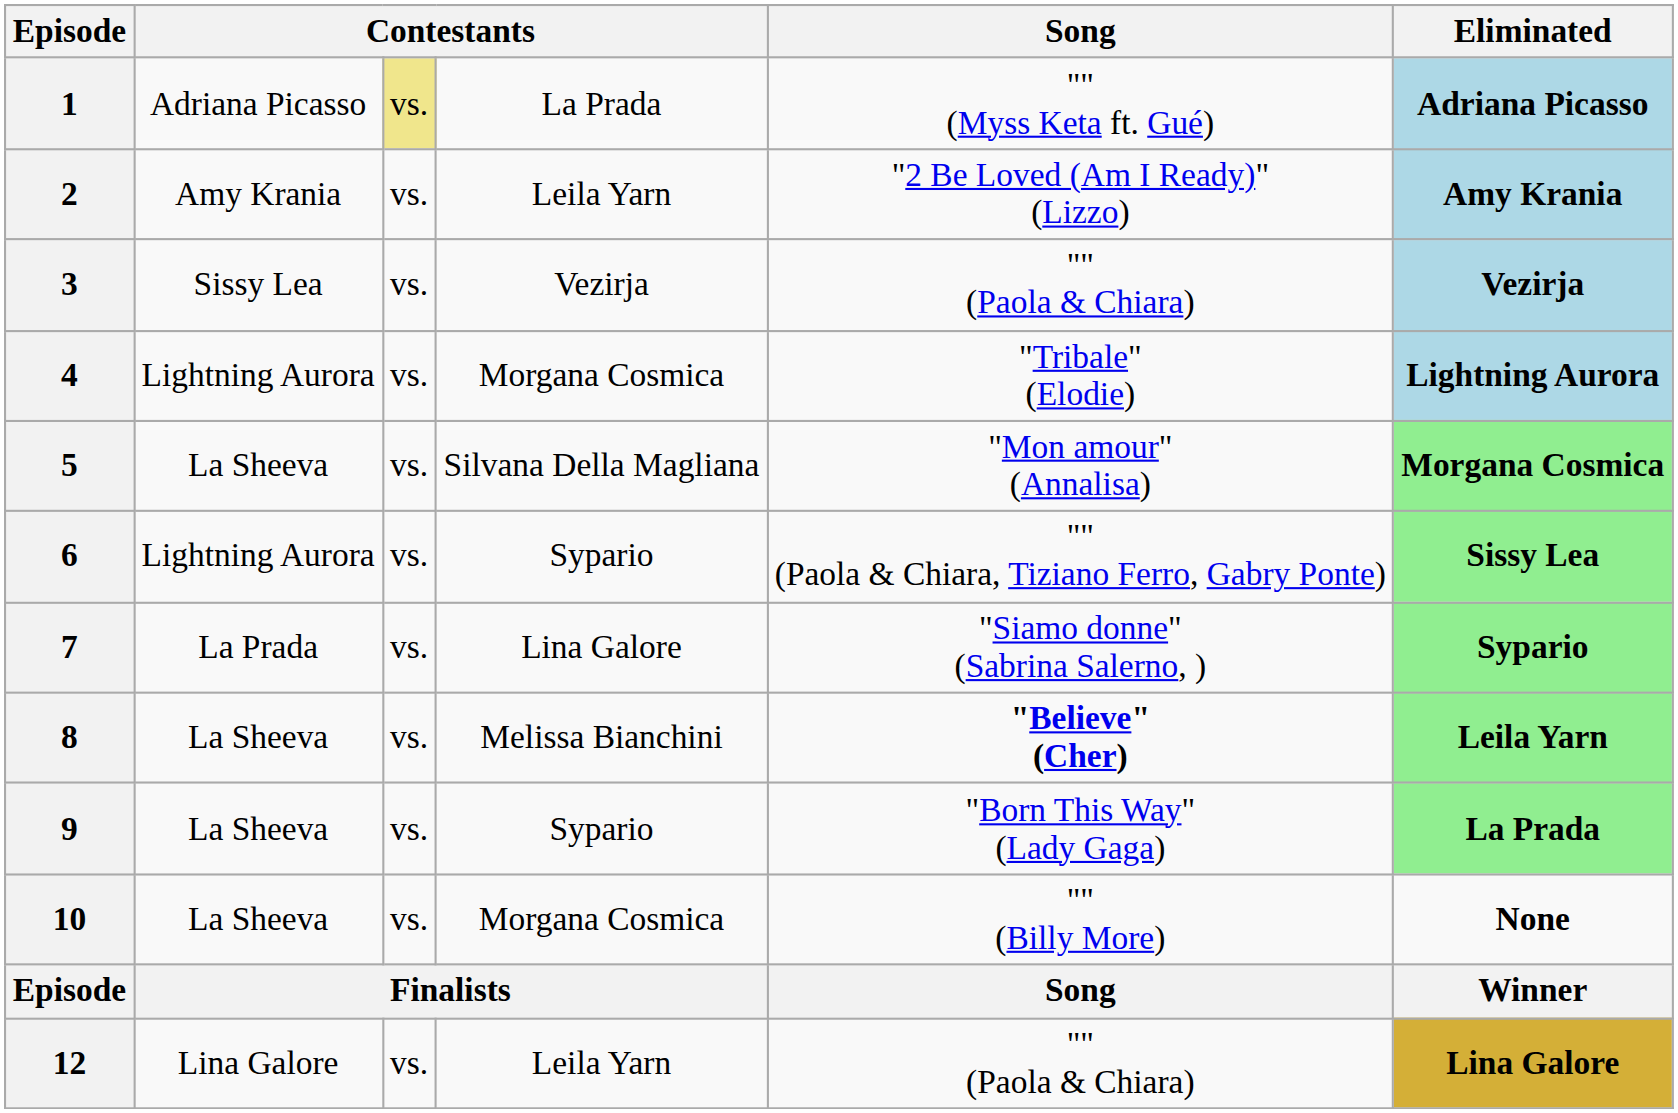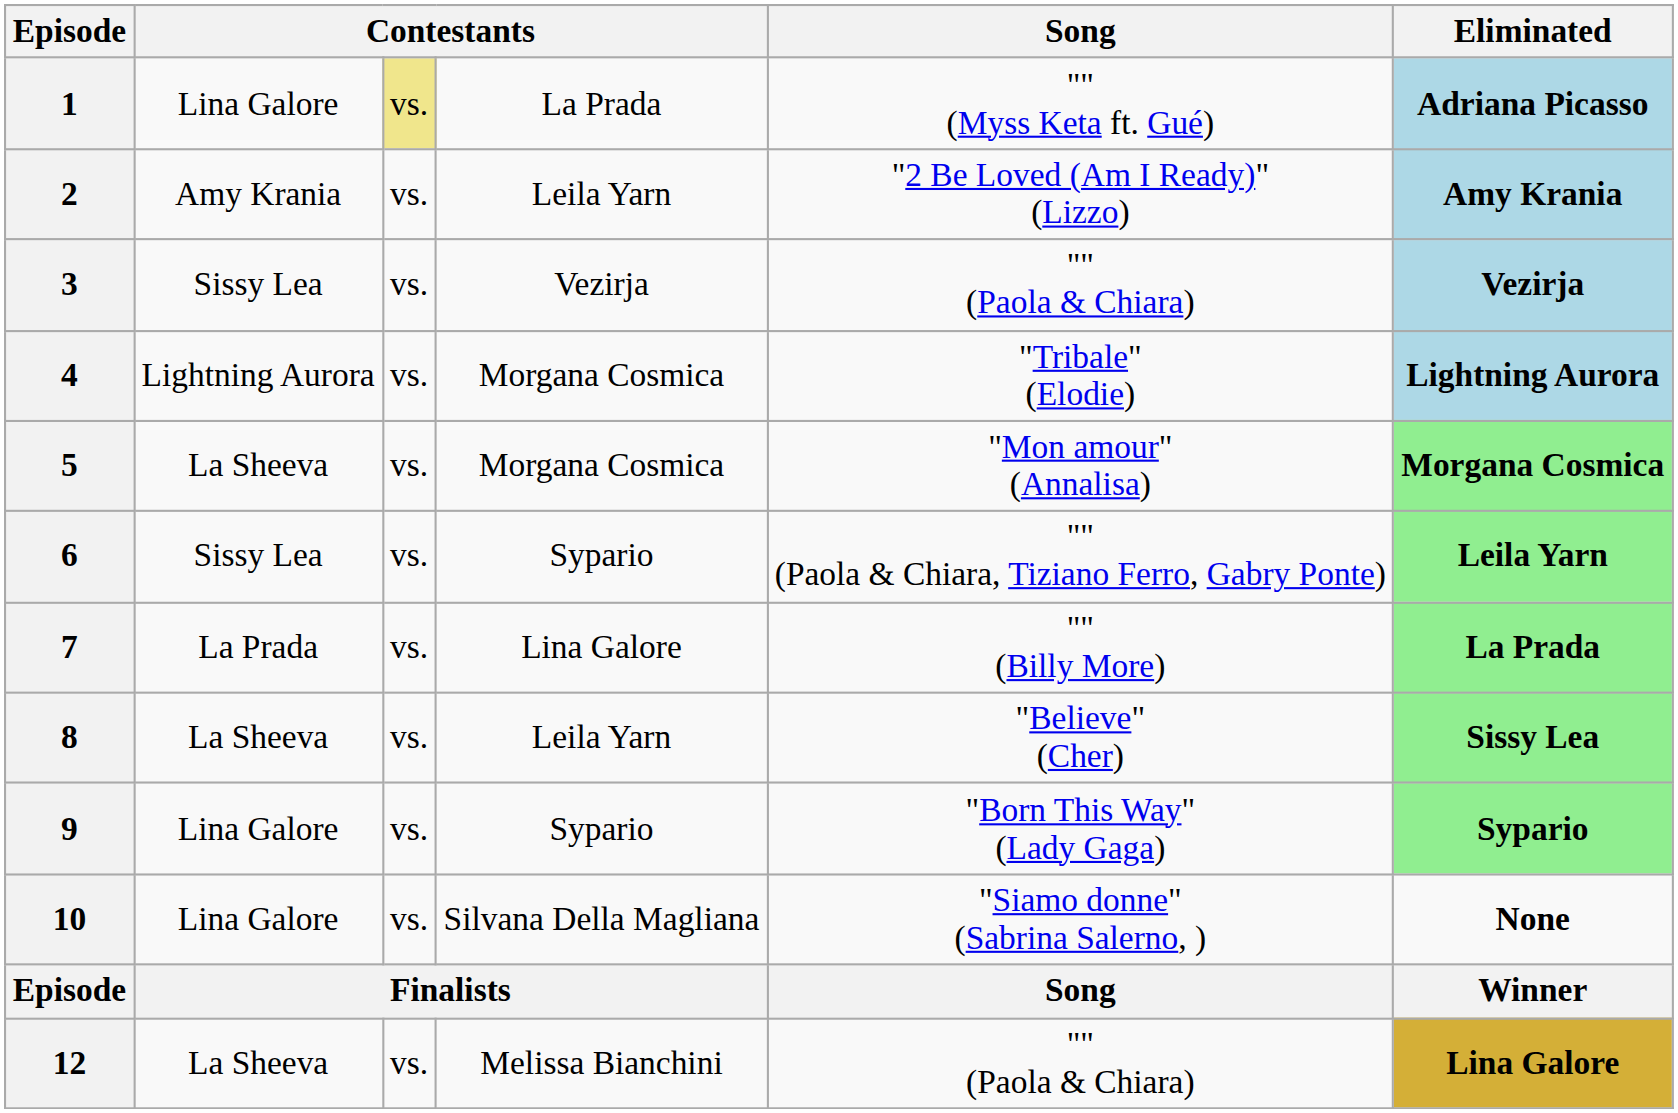1 | column 2: Adriana Picasso -> Lina Galore
5 | column 4: Silvana Della Magliana -> Morgana Cosmica
6 | column 2: Lightning Aurora -> Sissy Lea
6 | Eliminated: Sissy Lea -> Leila Yarn
7 | Song: "Siamo donne" (Sabrina Salerno, ) -> "" (Billy More)
7 | Eliminated: Sypario -> La Prada
8 | column 4: Melissa Bianchini -> Leila Yarn
8 | Song: bold -> normal
8 | Eliminated: Leila Yarn -> Sissy Lea
9 | column 2: La Sheeva -> Lina Galore
9 | Eliminated: La Prada -> Sypario
10 | column 2: La Sheeva -> Lina Galore
10 | column 4: Morgana Cosmica -> Silvana Della Magliana
10 | Song: "" (Billy More) -> "Siamo donne" (Sabrina Salerno, )
12 | column 2: Lina Galore -> La Sheeva
12 | column 4: Leila Yarn -> Melissa Bianchini
